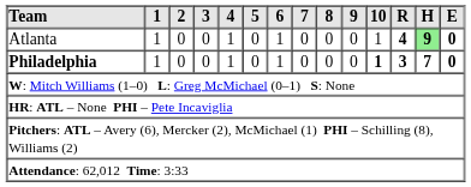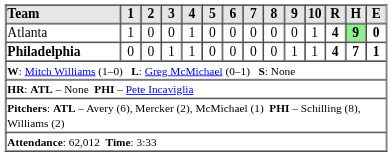Atlanta | 6: 1 -> 0
Philadelphia | 1: 1 -> 0
Philadelphia | 3: 0 -> 1
Philadelphia | 6: 1 -> 0
Philadelphia | 9: 0 -> 1
Philadelphia | 10: bold -> normal
Philadelphia | R: 3 -> 4
Philadelphia | E: 0 -> 1
